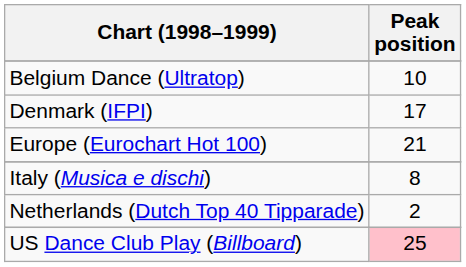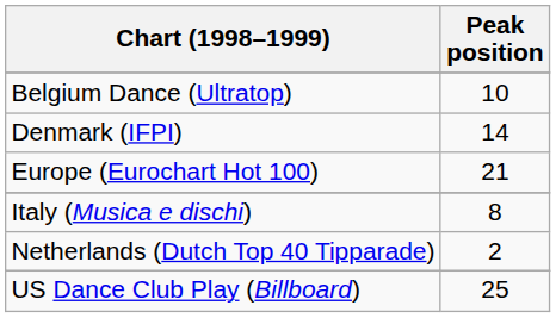Denmark (IFPI) | Peak position: 17 -> 14
US Dance Club Play (Billboard) | Peak position: pink background -> no background
